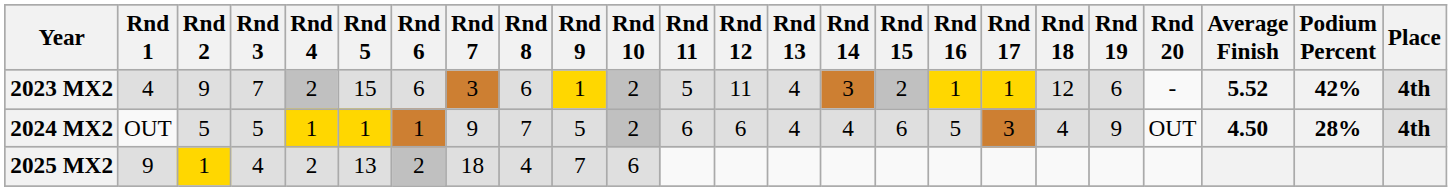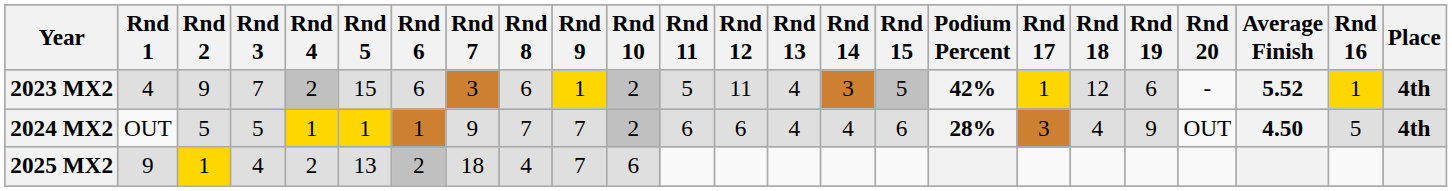columns swapped: Rnd 16 <-> Podium Percent
2023 MX2 | Rnd 15: 2 -> 5
2024 MX2 | Rnd 9: 5 -> 7
